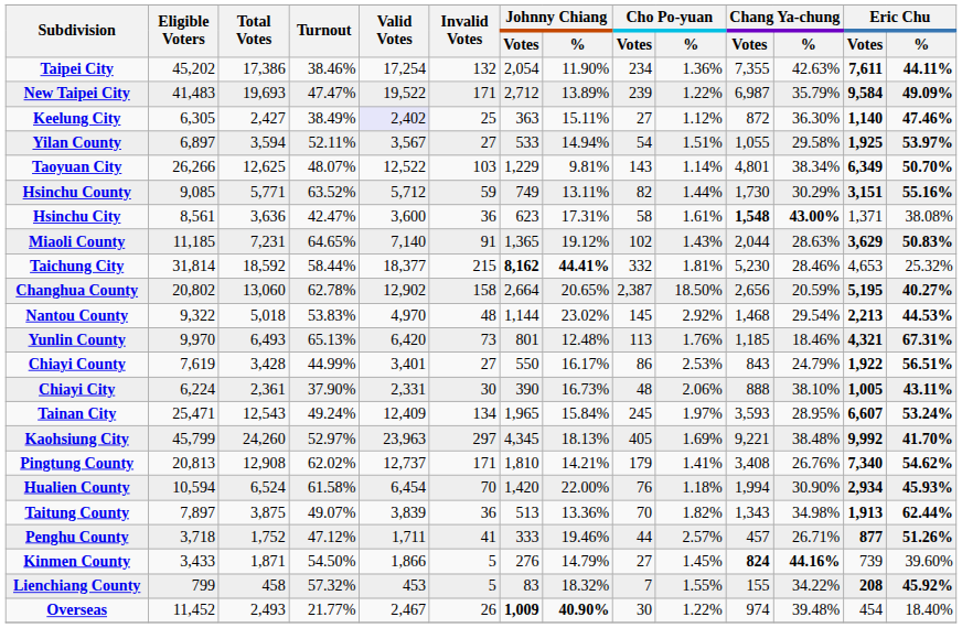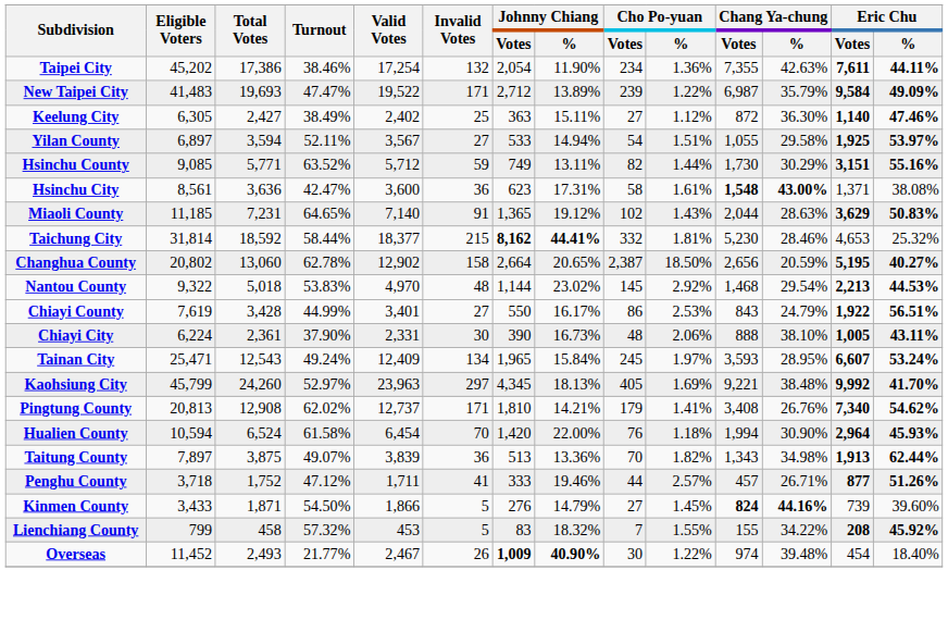Keelung City | Valid Votes: lavender background -> no background
- row: Taoyuan City | 26,266 | 12,625 | 48.07% | 12,522 | 103 | 1,229 | 9.81% | 143 | 1.14% | 4,801 | 38.34% | 6,349 | 50.70%
- row: Yunlin County | 9,970 | 6,493 | 65.13% | 6,420 | 73 | 801 | 12.48% | 113 | 1.76% | 1,185 | 18.46% | 4,321 | 67.31%
Hualien County | Eric Chu / Votes: 2,934 -> 2,964
